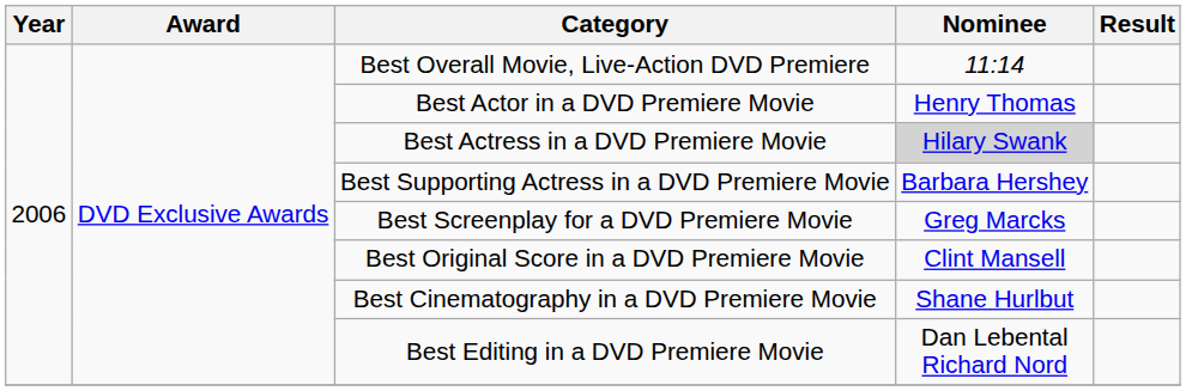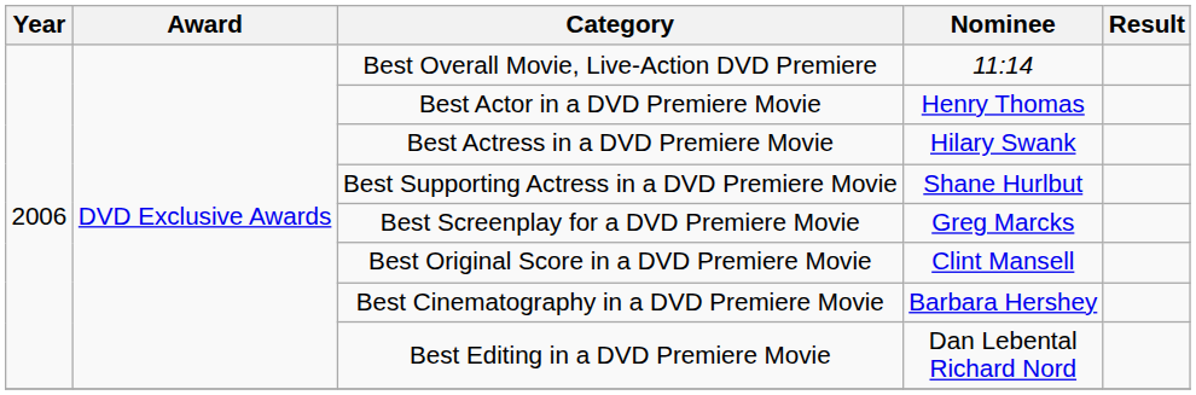Best Actress in a DVD Premiere Movie | Nominee: lightgrey background -> no background
Best Supporting Actress in a DVD Premiere Movie | Nominee: Barbara Hershey -> Shane Hurlbut
Best Cinematography in a DVD Premiere Movie | Nominee: Shane Hurlbut -> Barbara Hershey
